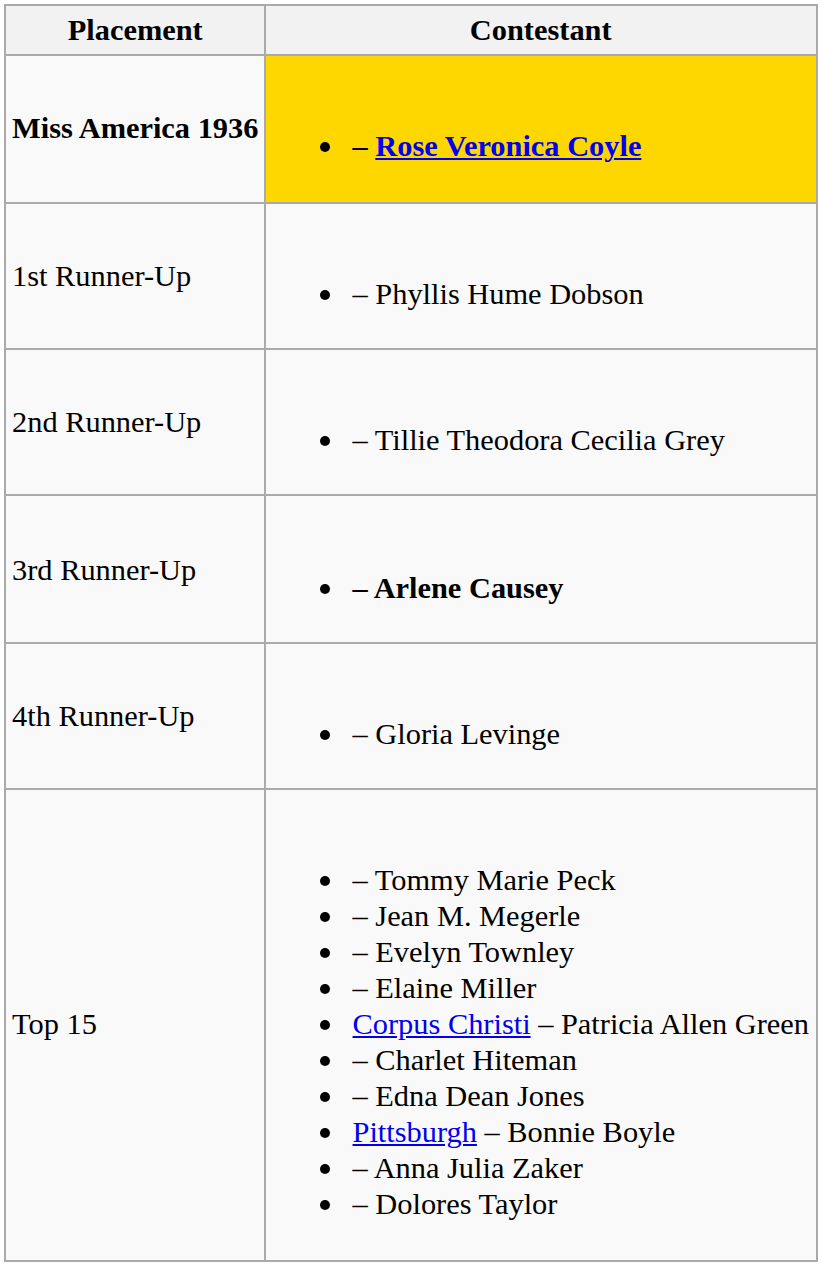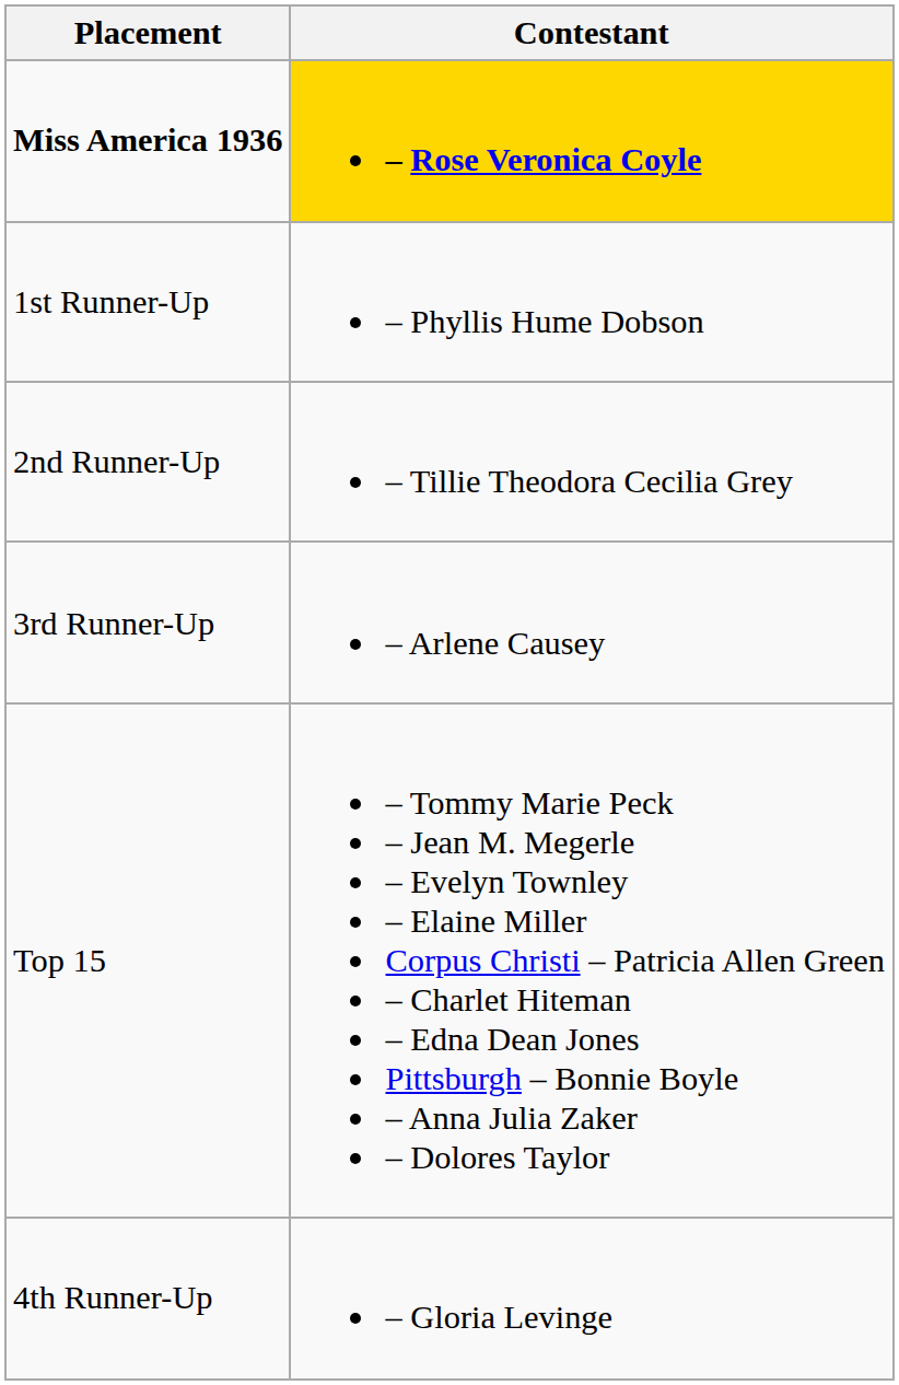3rd Runner-Up | Contestant: bold -> normal
rows swapped: 4th Runner-Up <-> Top 15
